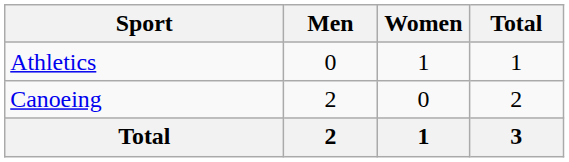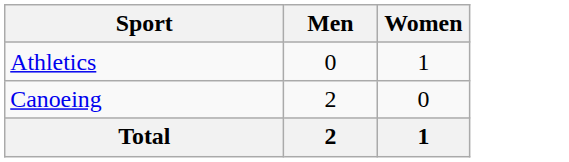- column: Total | 1 | 2 | 3
